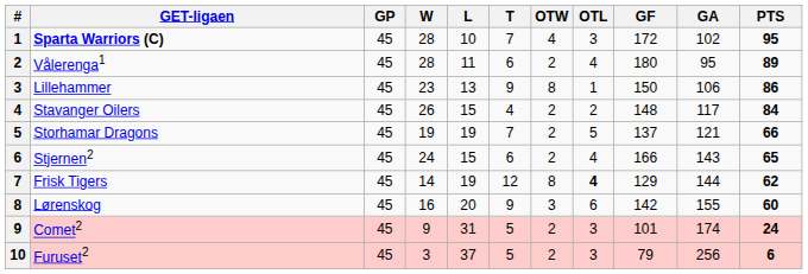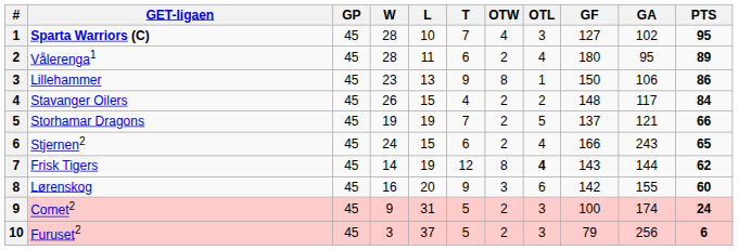Sparta Warriors (C) | GF: 172 -> 127
Stjernen2 | GA: 143 -> 243
Frisk Tigers | GF: 129 -> 143
Comet2 | GF: 101 -> 100
